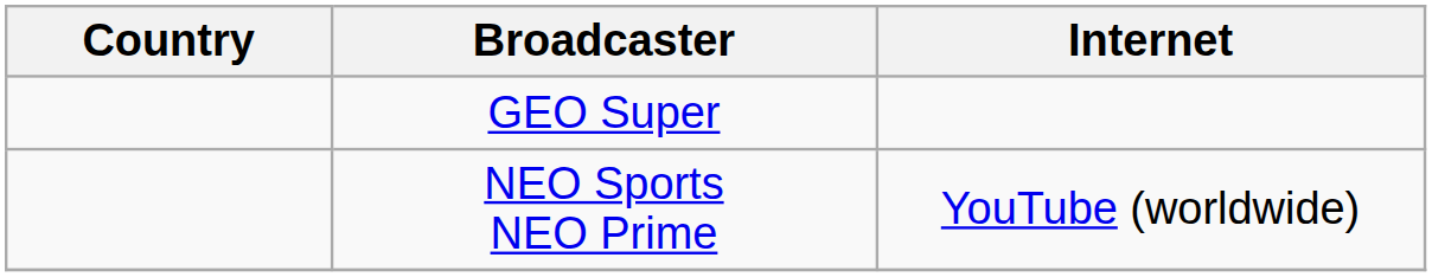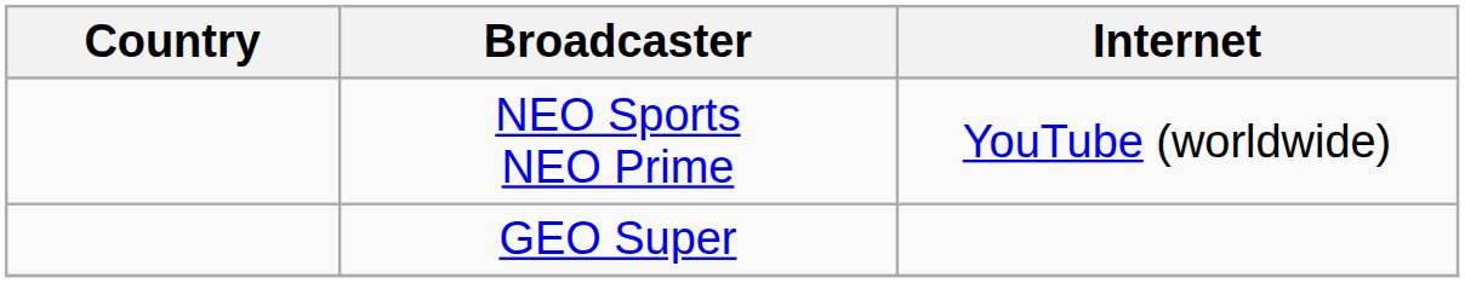rows swapped: NEO Sports NEO Prime <-> GEO Super
